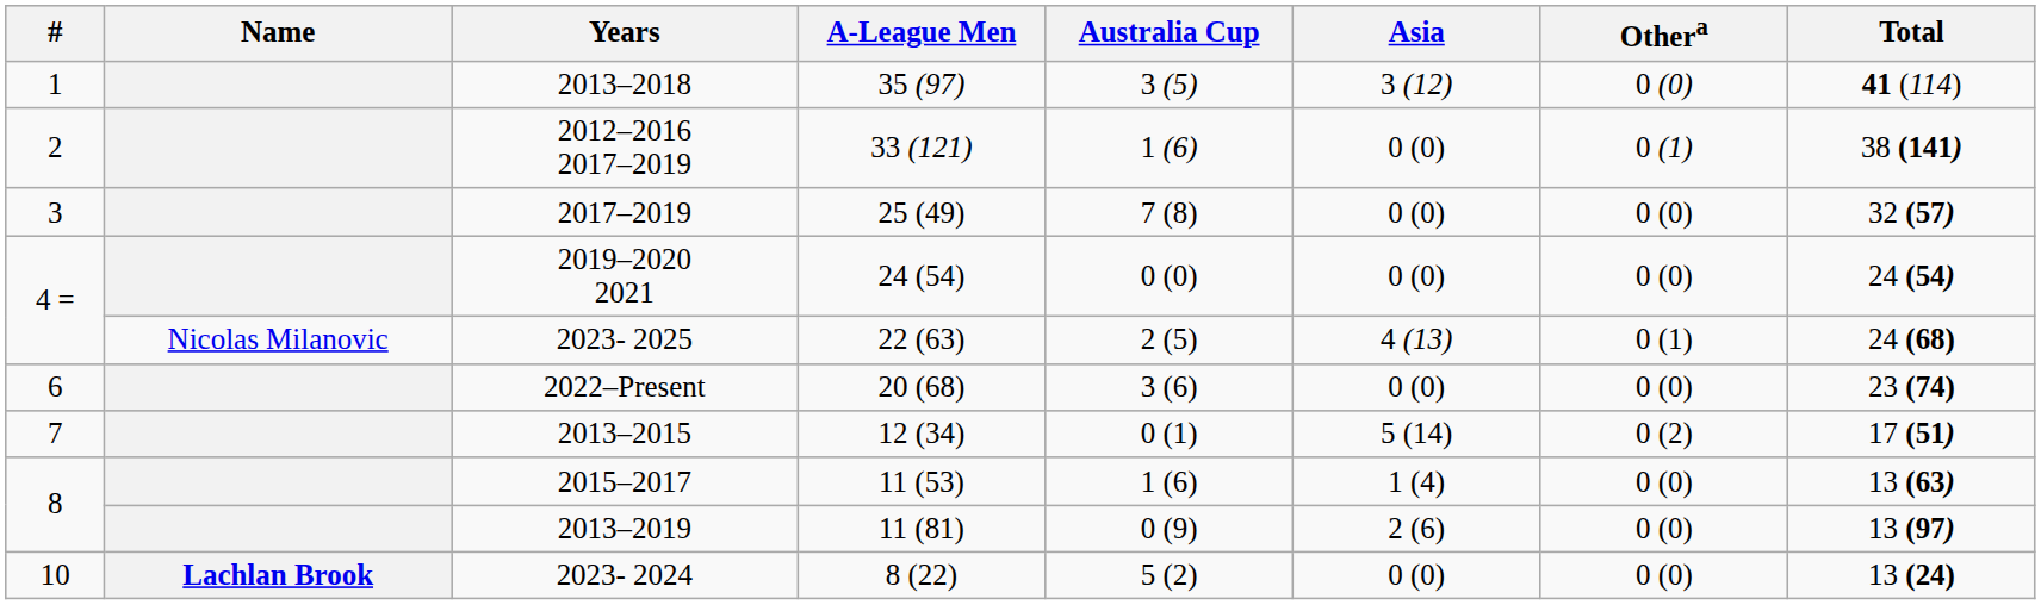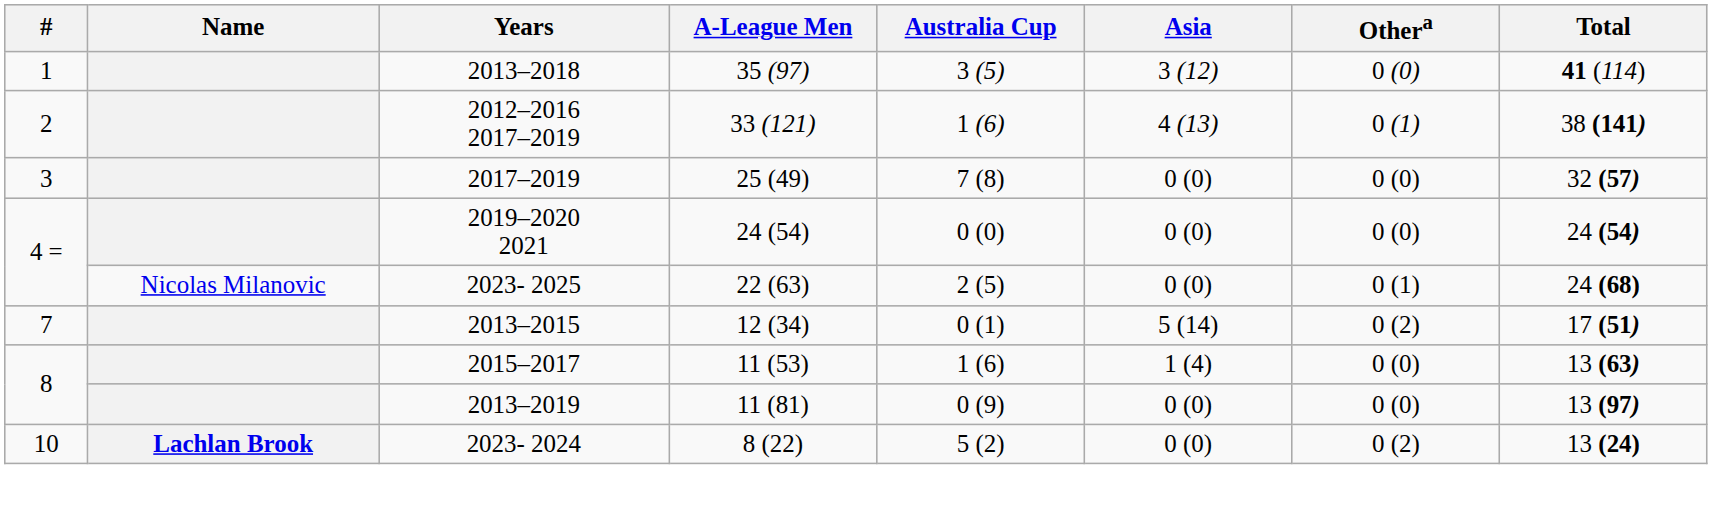2012–2016 2017–2019 | Asia: 0 (0) -> 4 (13)
2023- 2025 | Asia: 4 (13) -> 0 (0)
- row: 6 | 2022–Present | 20 (68) | 3 (6) | 0 (0) | 0 (0) | 23 (74)
2013–2019 | Asia: 2 (6) -> 0 (0)
2023- 2024 | Othera: 0 (0) -> 0 (2)
